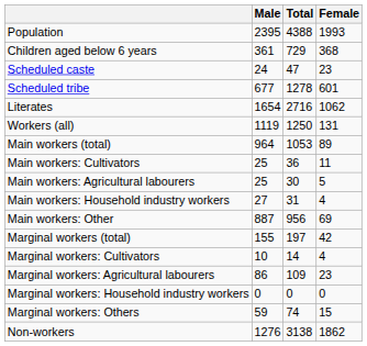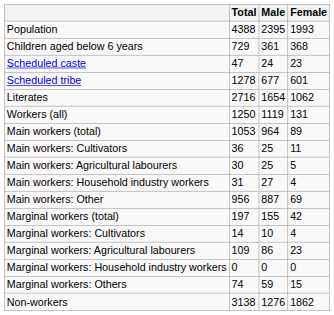columns swapped: Total <-> Male
